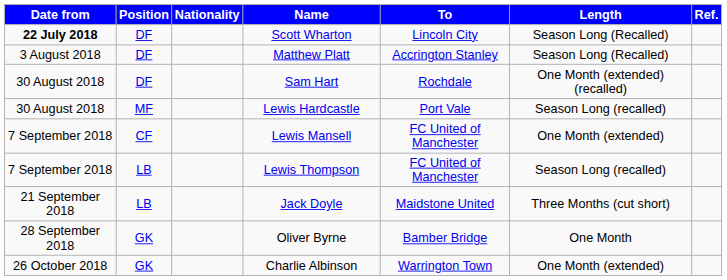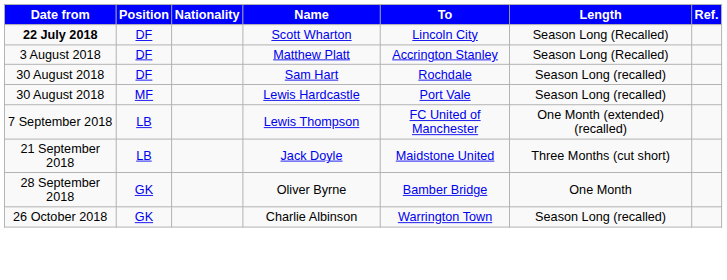Sam Hart | Length: One Month (extended) (recalled) -> Season Long (recalled)
- row: 7 September 2018 | CF | Lewis Mansell | FC United of Manchester | One Month (extended)
Lewis Thompson | Length: Season Long (recalled) -> One Month (extended) (recalled)
Charlie Albinson | Length: One Month (extended) -> Season Long (recalled)
